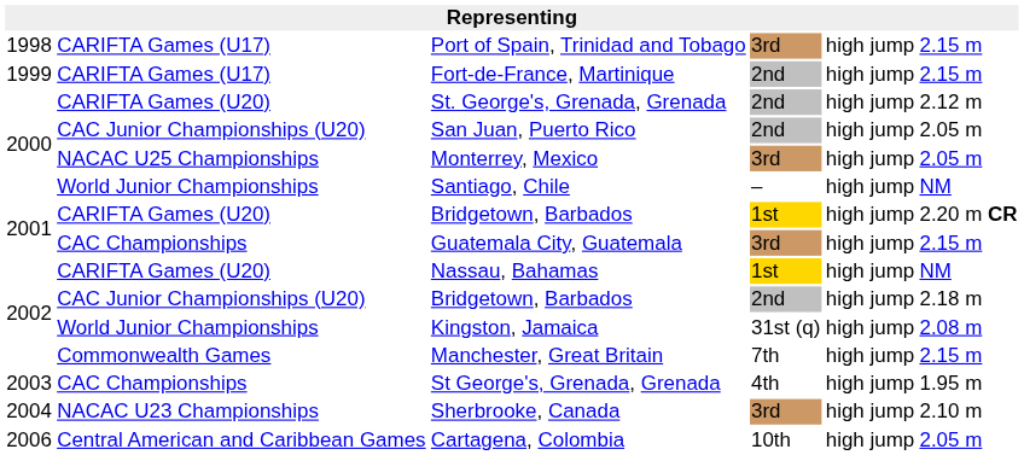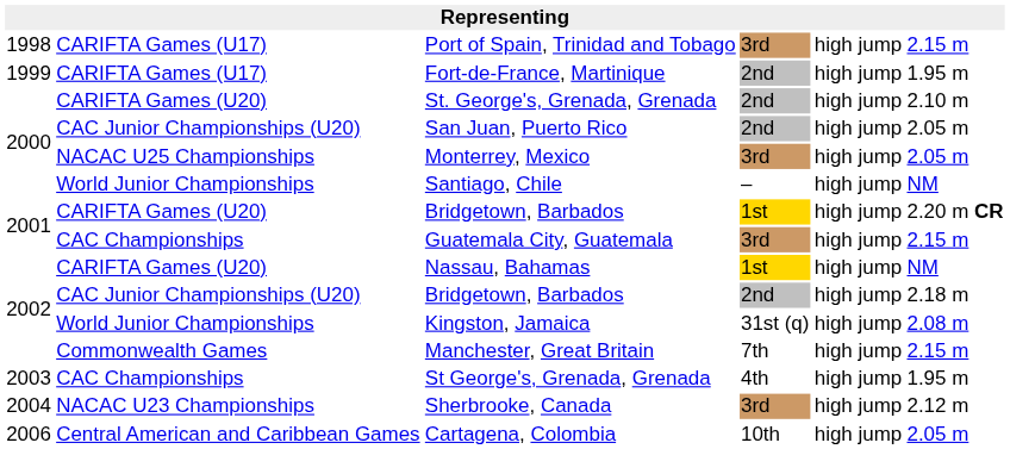Fort-de-France, Martinique | column 6: 2.15 m -> 1.95 m
St. George's, Grenada, Grenada | column 6: 2.12 m -> 2.10 m
Sherbrooke, Canada | column 6: 2.10 m -> 2.12 m
